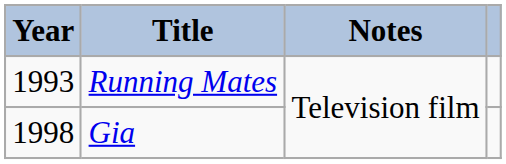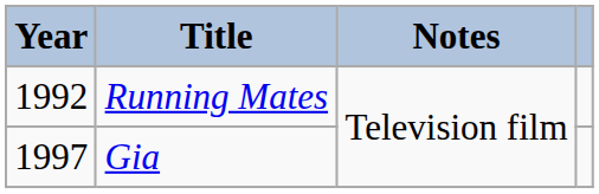Running Mates | Year: 1993 -> 1992
Gia | Year: 1998 -> 1997
